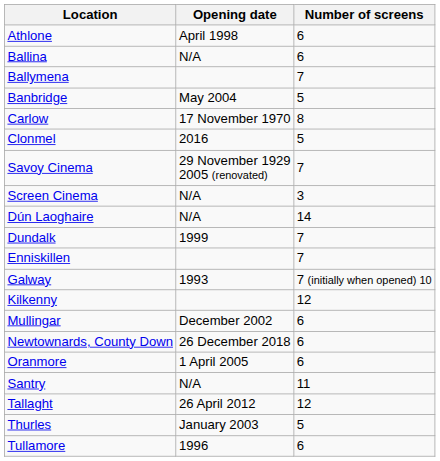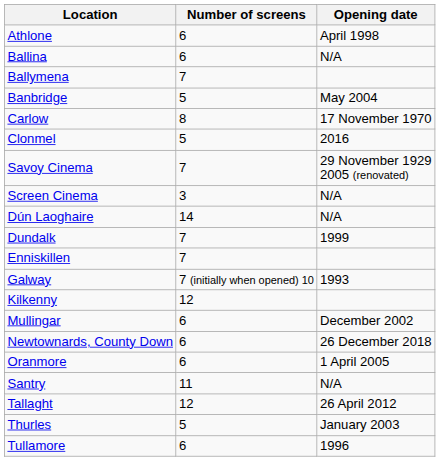columns swapped: Number of screens <-> Opening date
